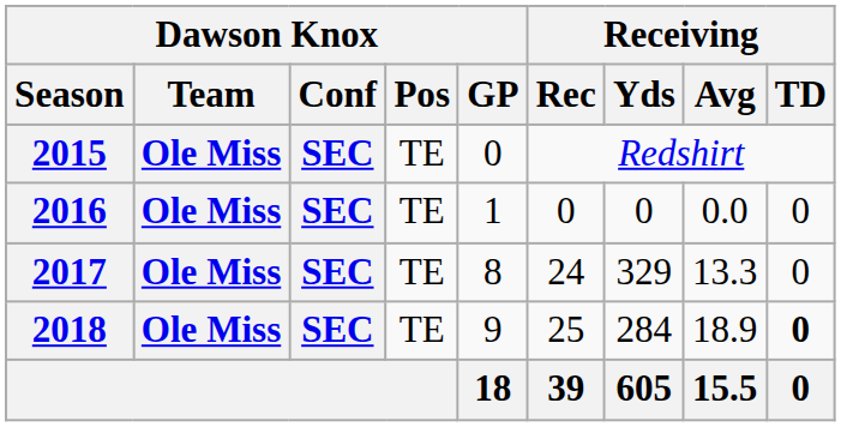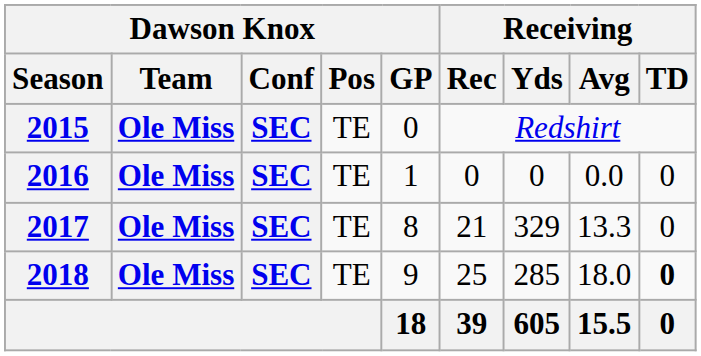2017 | Receiving / Rec: 24 -> 21
2018 | Receiving / Yds: 284 -> 285
2018 | Receiving / Avg: 18.9 -> 18.0
